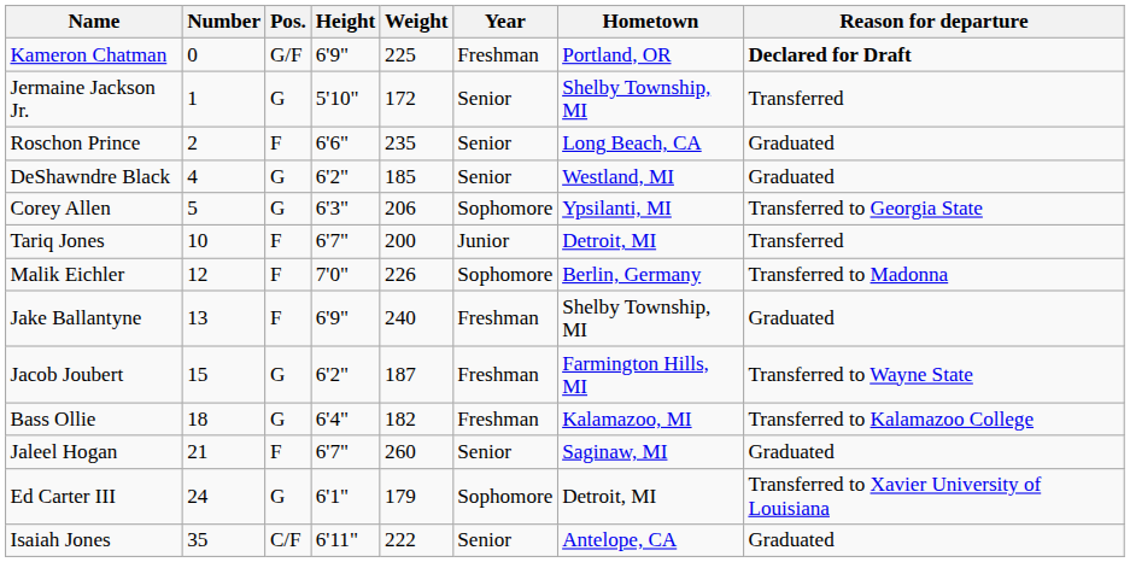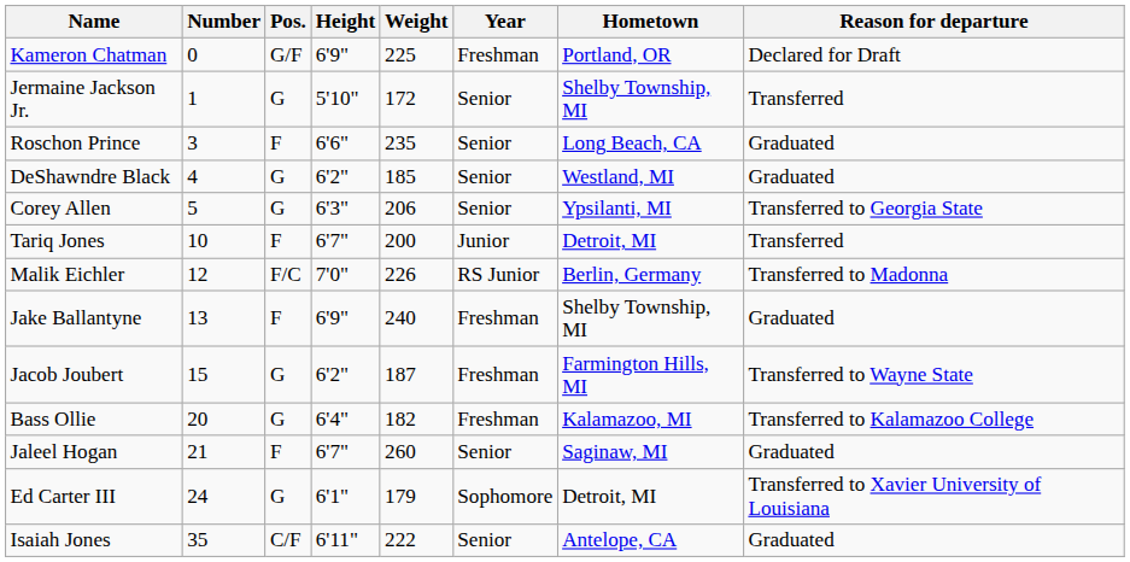Kameron Chatman | Reason for departure: bold -> normal
Roschon Prince | Number: 2 -> 3
Corey Allen | Year: Sophomore -> Senior
Malik Eichler | Pos.: F -> F/C
Malik Eichler | Year: Sophomore -> RS Junior
Bass Ollie | Number: 18 -> 20
